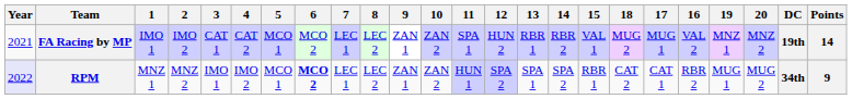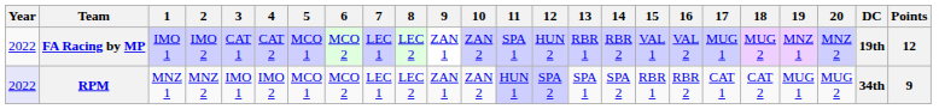columns swapped: 16 <-> 18
FA Racing by MP | Year: 2021 -> 2022
FA Racing by MP | Points: 14 -> 12
RPM | 6: bold -> normal
